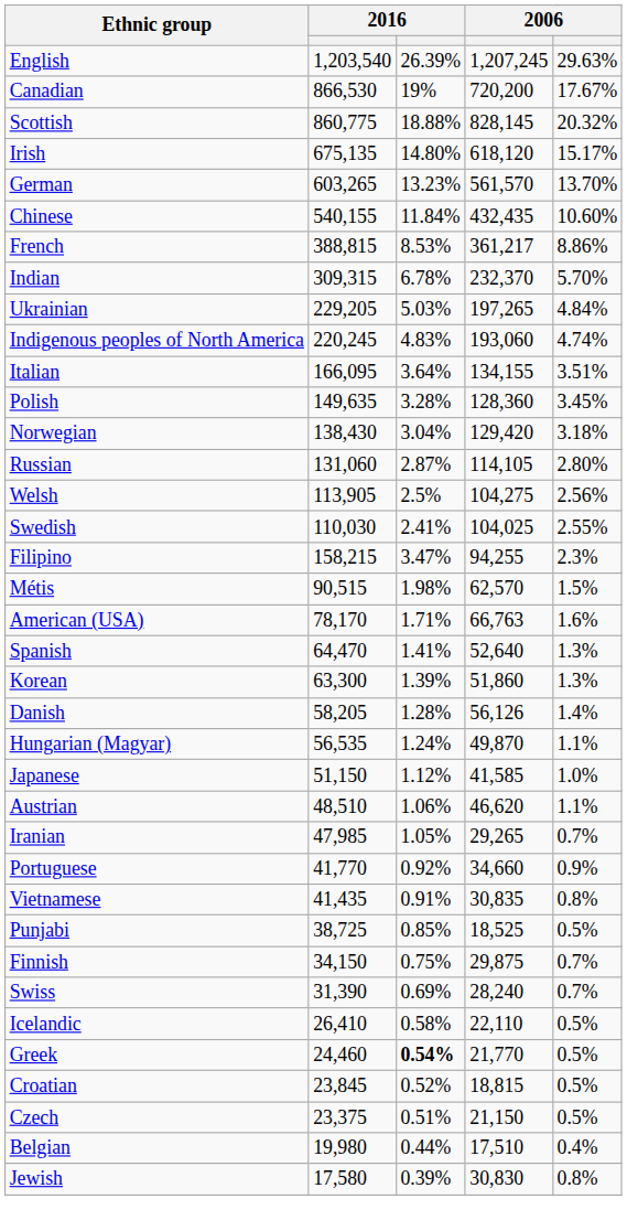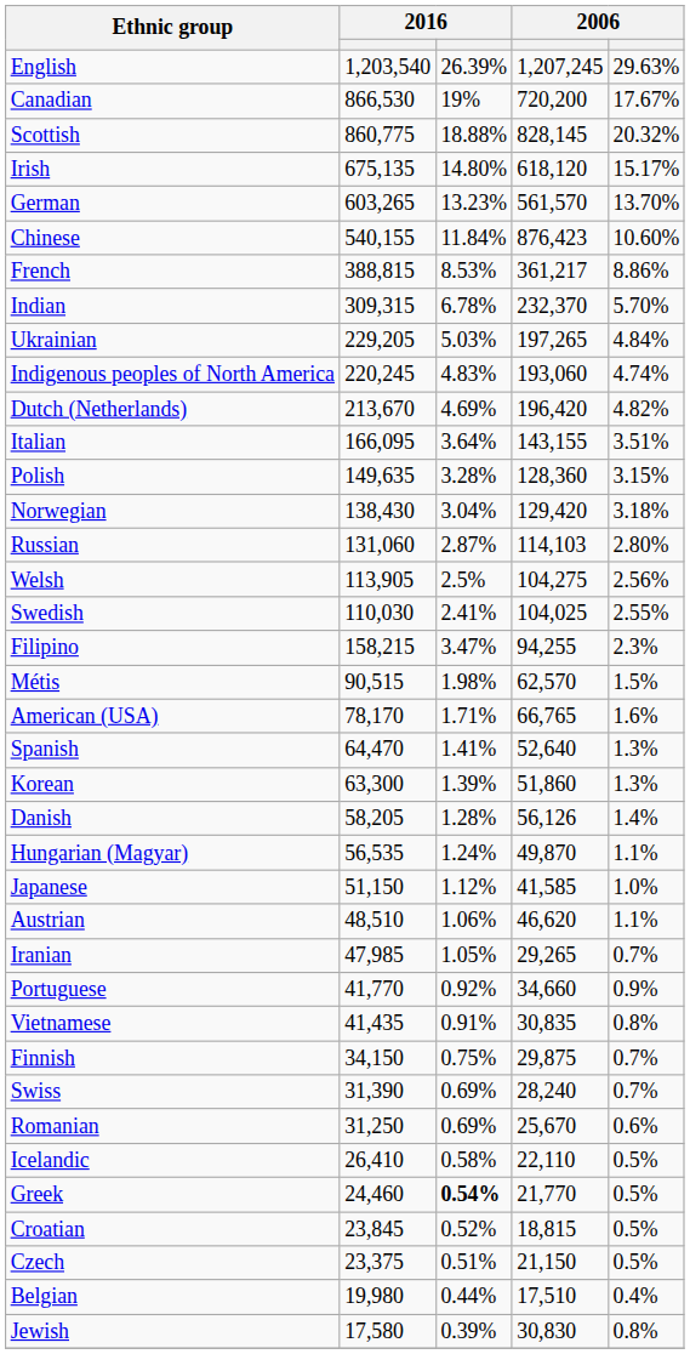Chinese | column 4: 432,435 -> 876,423
+ row: Dutch (Netherlands) | 213,670 | 4.69% | 196,420 | 4.82%
Italian | column 4: 134,155 -> 143,155
Polish | column 5: 3.45% -> 3.15%
Russian | column 4: 114,105 -> 114,103
American (USA) | column 4: 66,763 -> 66,765
- row: Punjabi | 38,725 | 0.85% | 18,525 | 0.5%
+ row: Romanian | 31,250 | 0.69% | 25,670 | 0.6%
